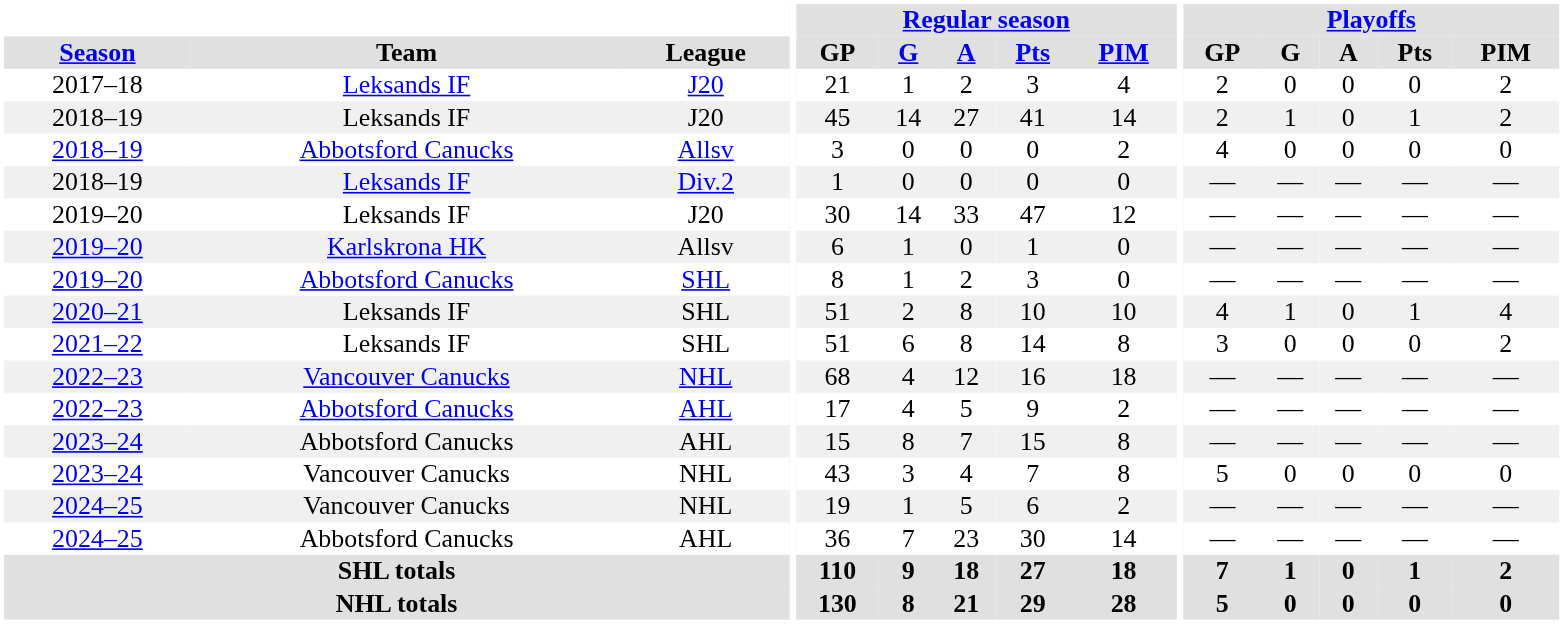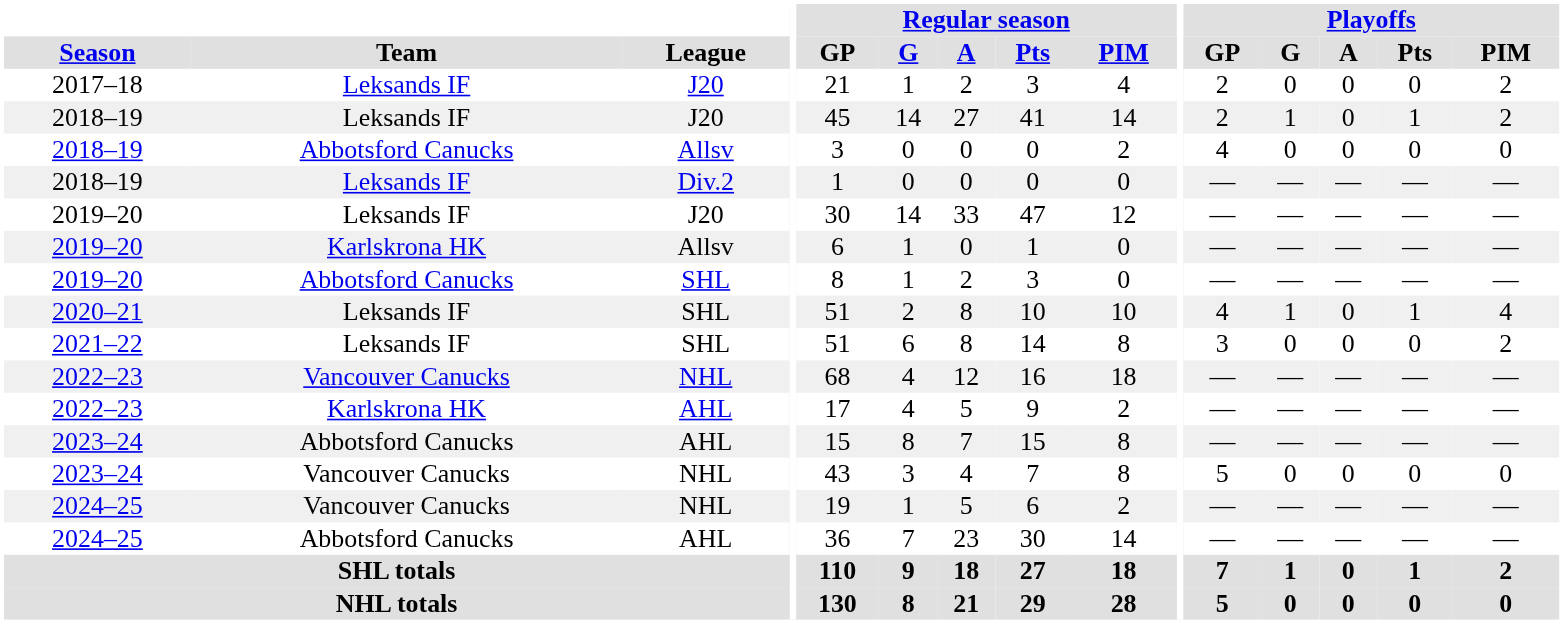2022–23 / AHL | Team: Abbotsford Canucks -> Karlskrona HK
